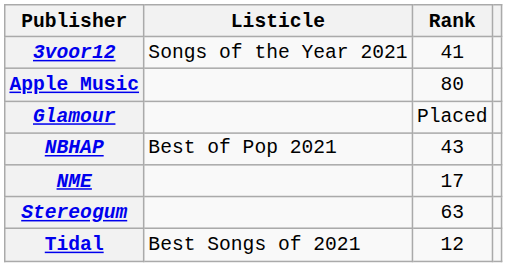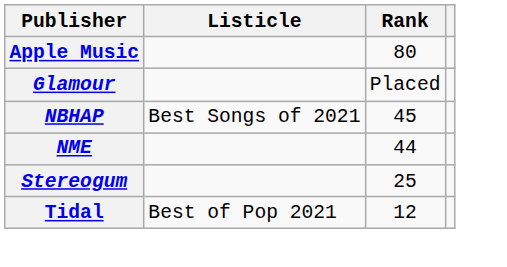- row: 3voor12 | Songs of the Year 2021 | 41
NBHAP | Listicle: Best of Pop 2021 -> Best Songs of 2021
NBHAP | Rank: 43 -> 45
NME | Rank: 17 -> 44
Stereogum | Rank: 63 -> 25
Tidal | Listicle: Best Songs of 2021 -> Best of Pop 2021
